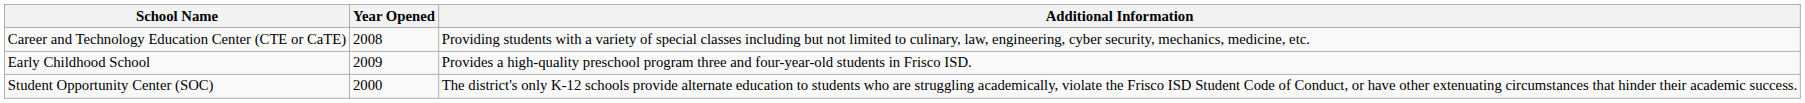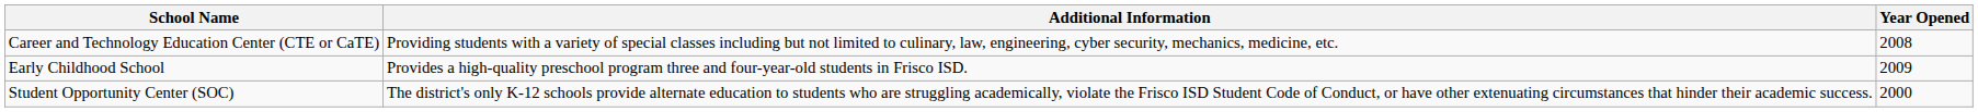columns swapped: Year Opened <-> Additional Information
